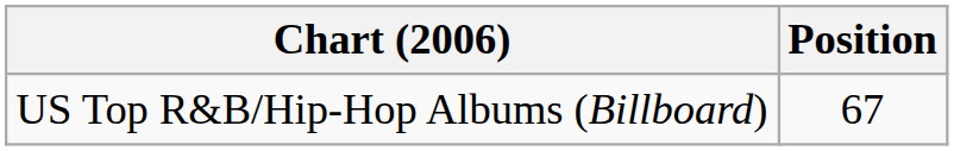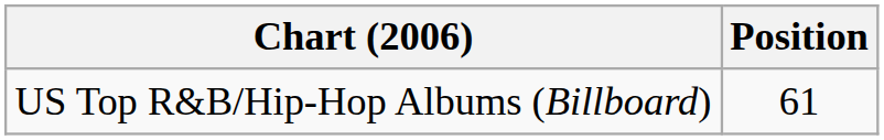US Top R&B/Hip-Hop Albums (Billboard) | Position: 67 -> 61
